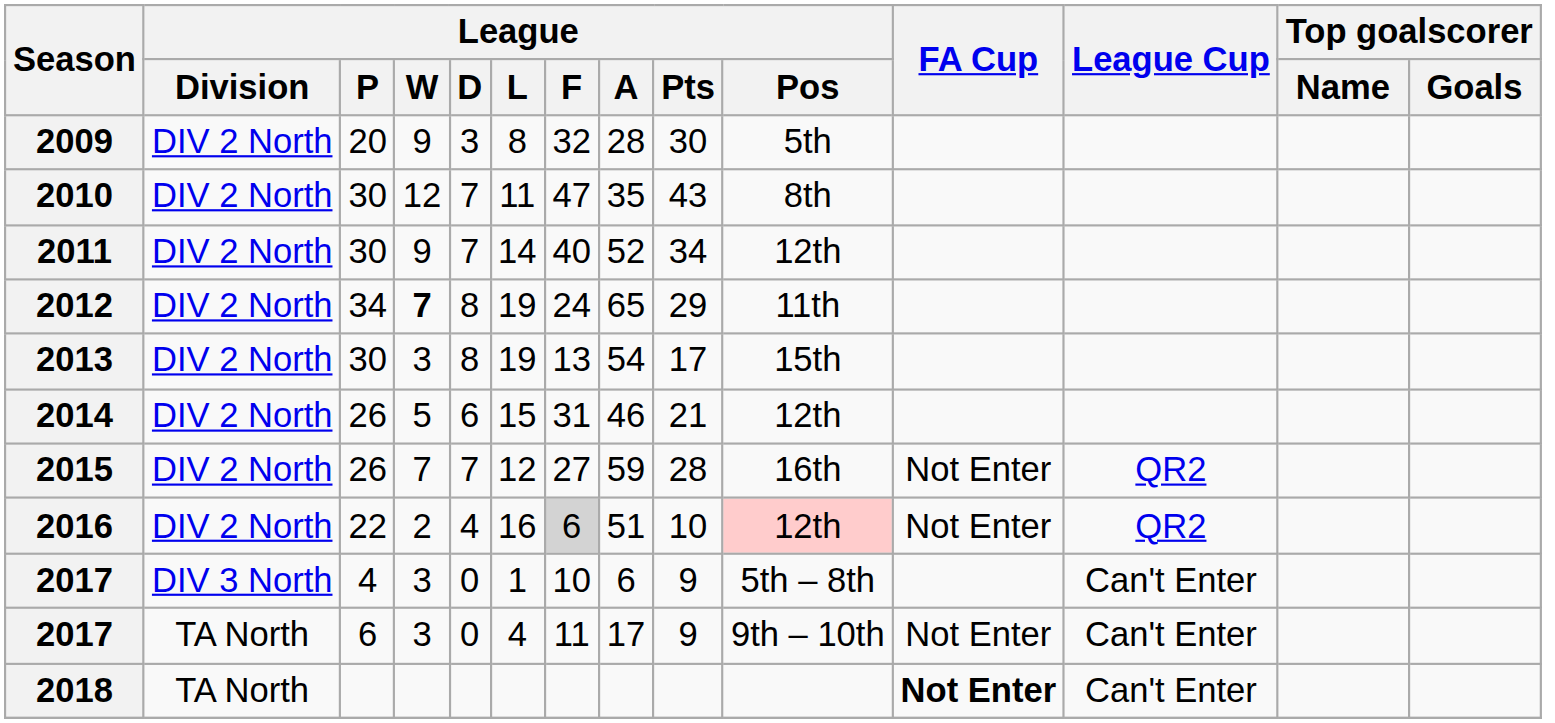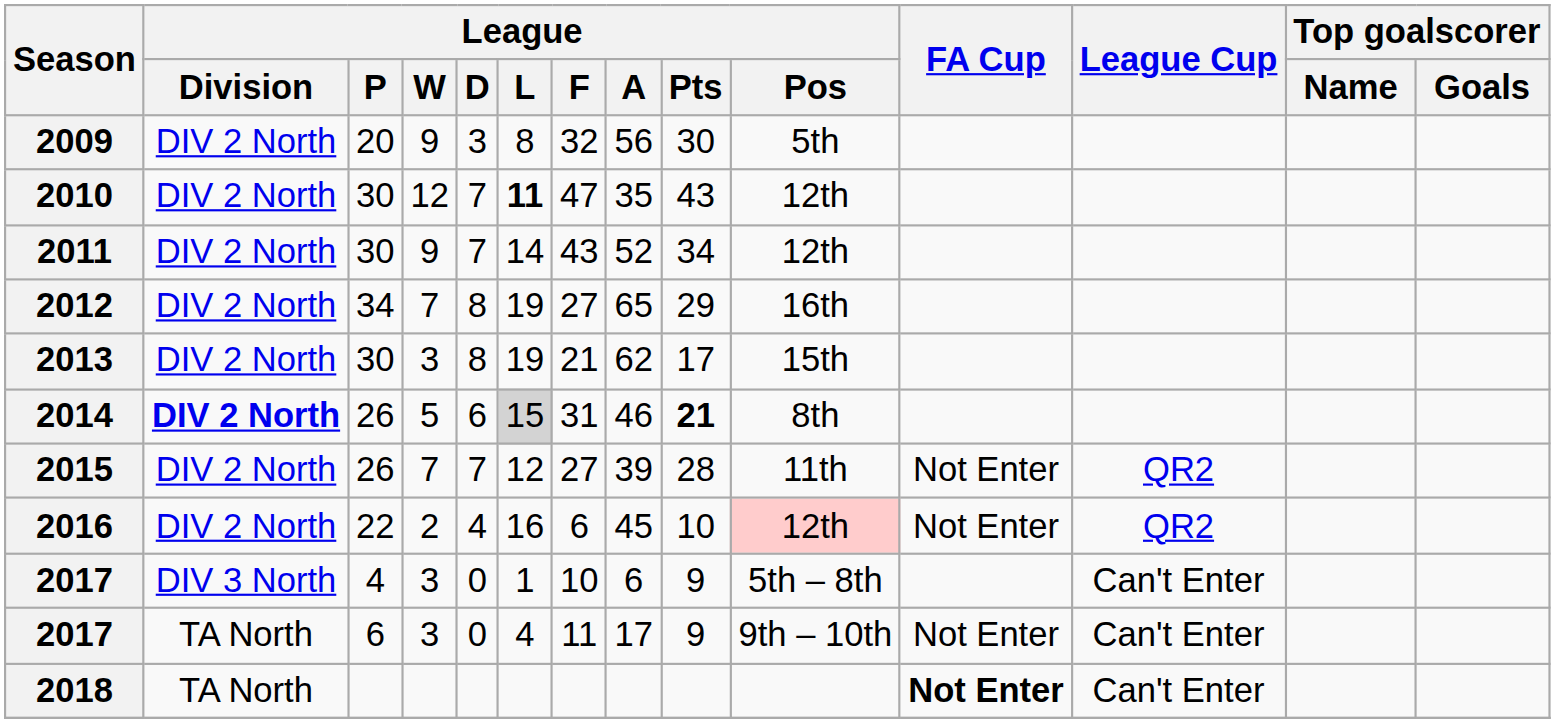2009 | League / A: 28 -> 56
2010 | League / L: normal -> bold
2010 | League / Pos: 8th -> 12th
2011 | League / F: 40 -> 43
2012 | League / W: bold -> normal
2012 | League / F: 24 -> 27
2012 | League / Pos: 11th -> 16th
2013 | League / F: 13 -> 21
2013 | League / A: 54 -> 62
2014 | League / Division: normal -> bold
2014 | League / L: no background -> lightgrey background
2014 | League / Pts: normal -> bold
2014 | League / Pos: 12th -> 8th
2015 | League / A: 59 -> 39
2015 | League / Pos: 16th -> 11th
2016 | League / F: lightgrey background -> no background
2016 | League / A: 51 -> 45
